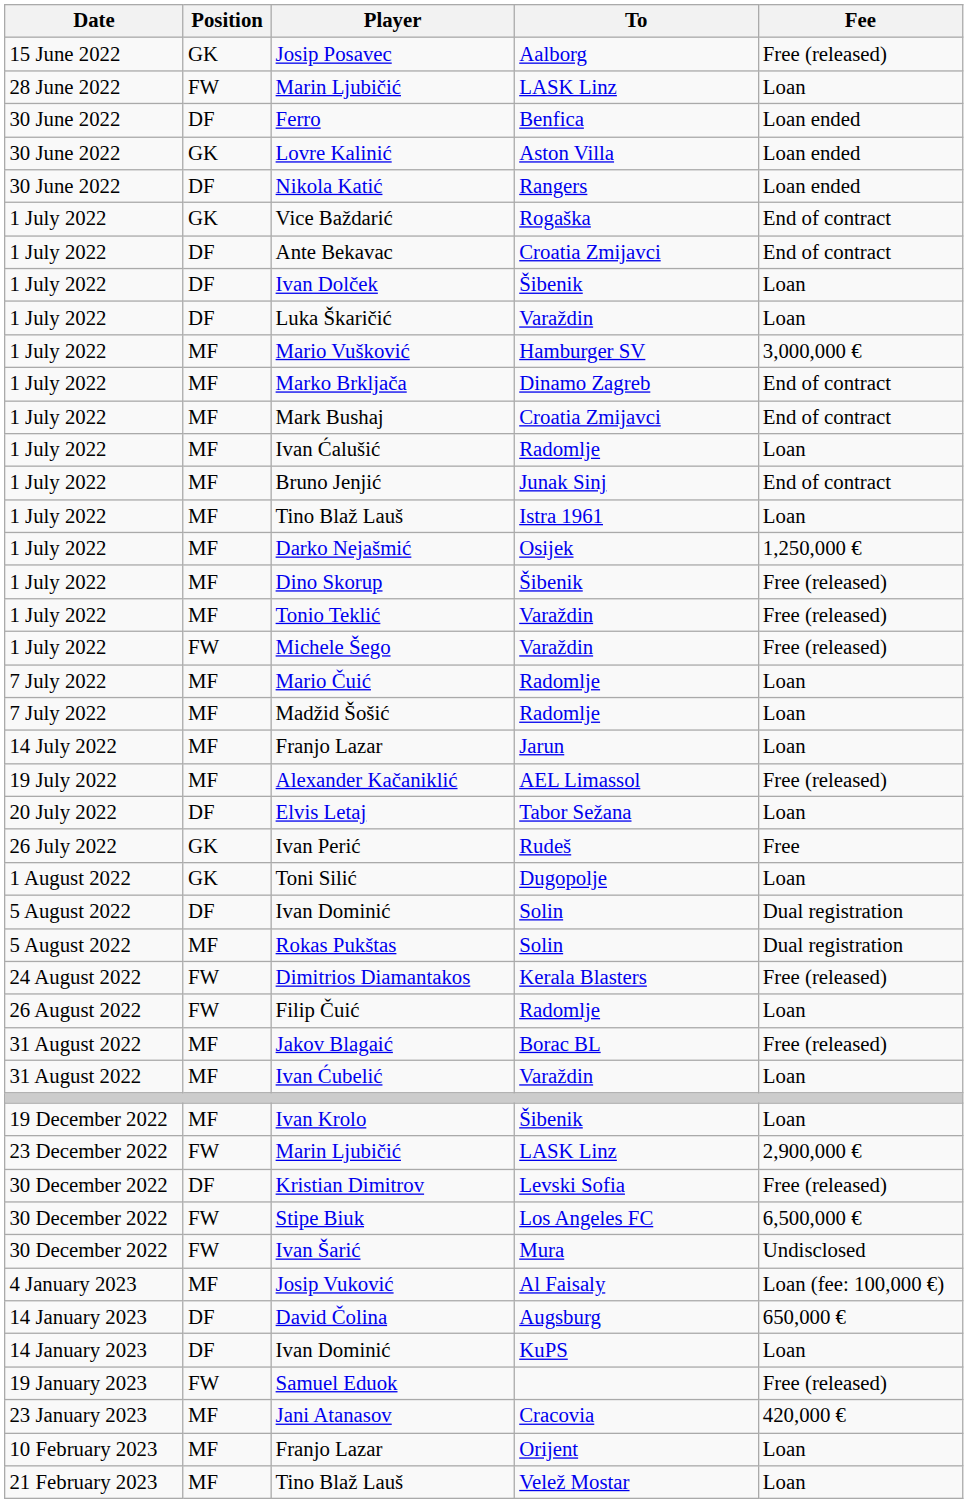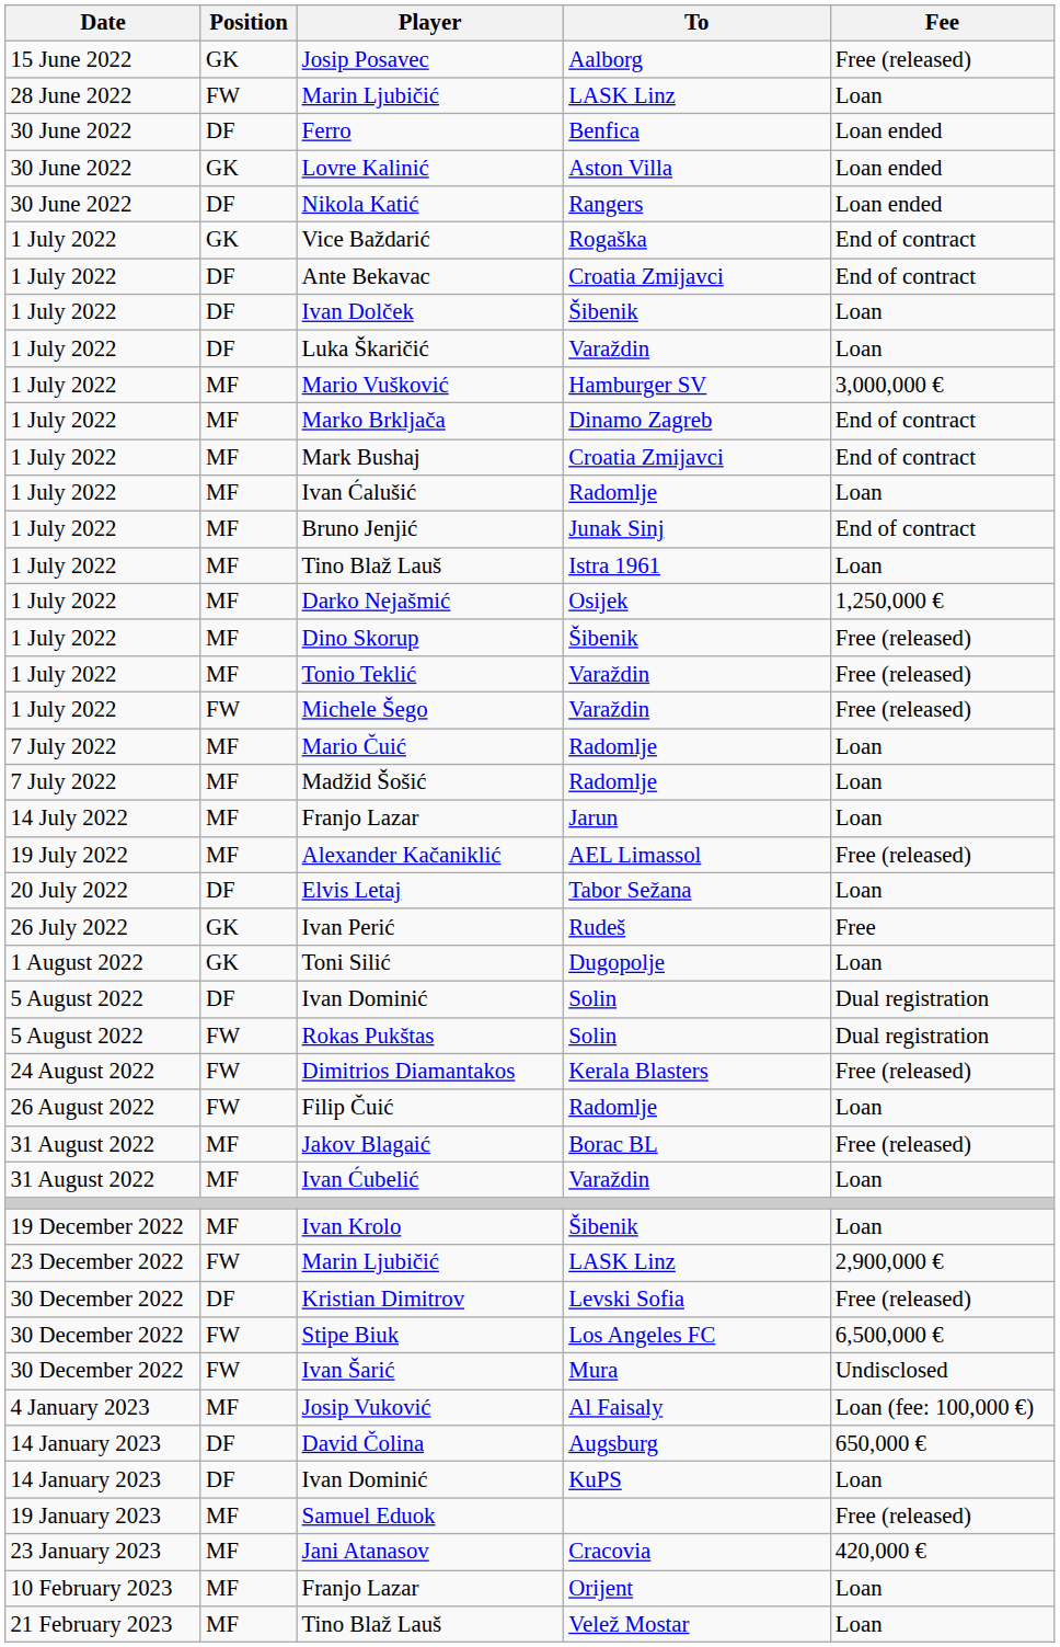Rokas Pukštas | Position: MF -> FW
Samuel Eduok | Position: FW -> MF
